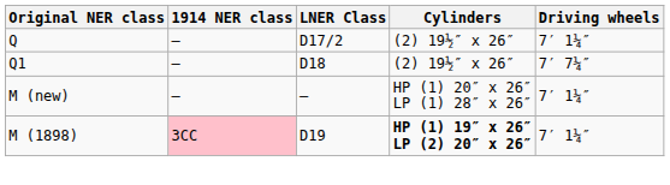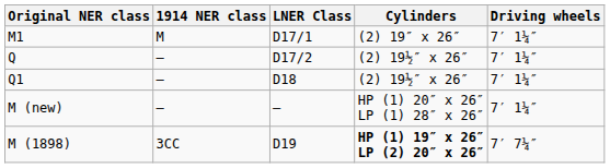+ row: M1 | M | D17/1 | (2) 19″ x 26″ | 7′ 1¼″
Q1 | Driving wheels: 7′ 7¼″ -> 7′ 1¼″
M (1898) | 1914 NER class: pink background -> no background
M (1898) | Driving wheels: 7′ 1¼″ -> 7′ 7¼″
